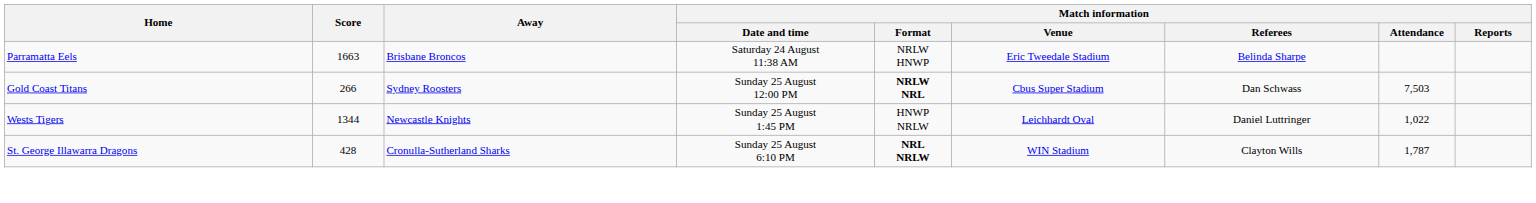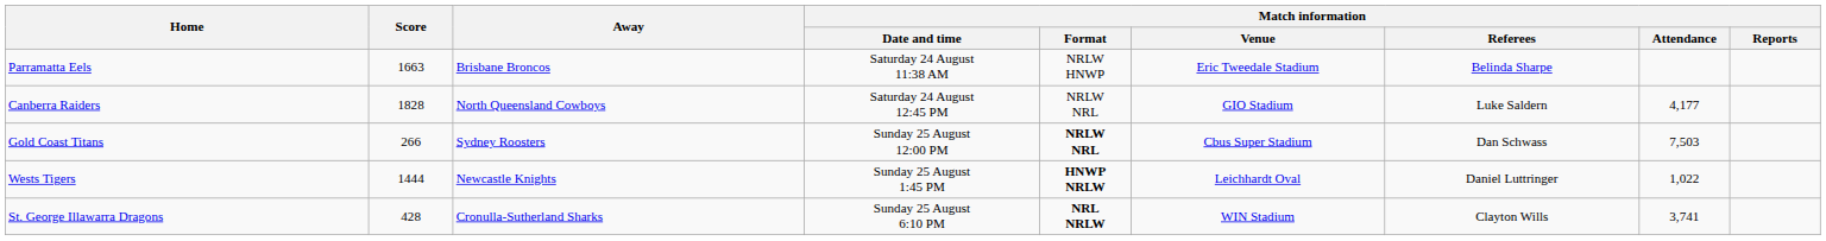+ row: Canberra Raiders | 1828 | North Queensland Cowboys | Saturday 24 August 12:45 PM | NRLW NRL | GIO Stadium | Luke Saldern | 4,177
Wests Tigers | Score: 1344 -> 1444
Wests Tigers | Match information / Format: normal -> bold
St. George Illawarra Dragons | Match information / Attendance: 1,787 -> 3,741
